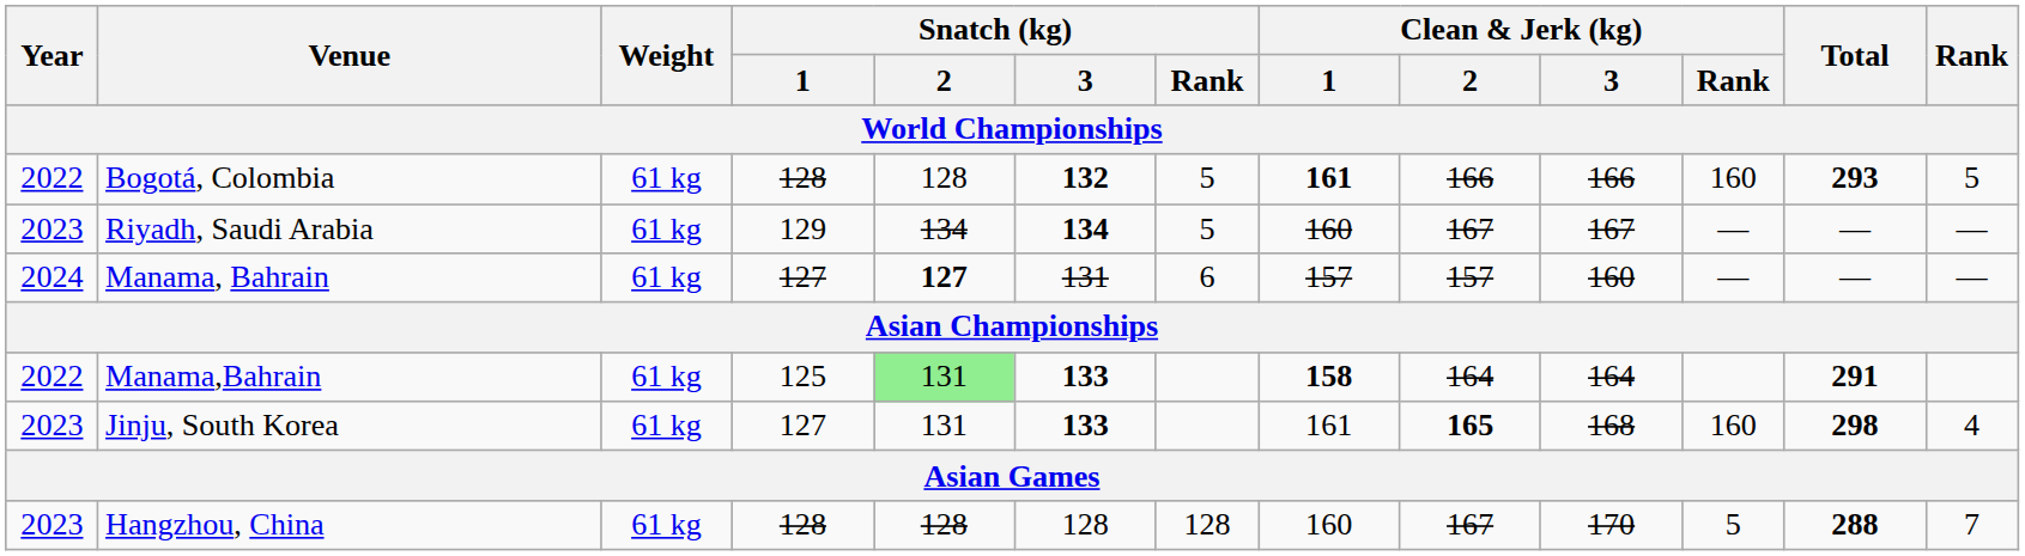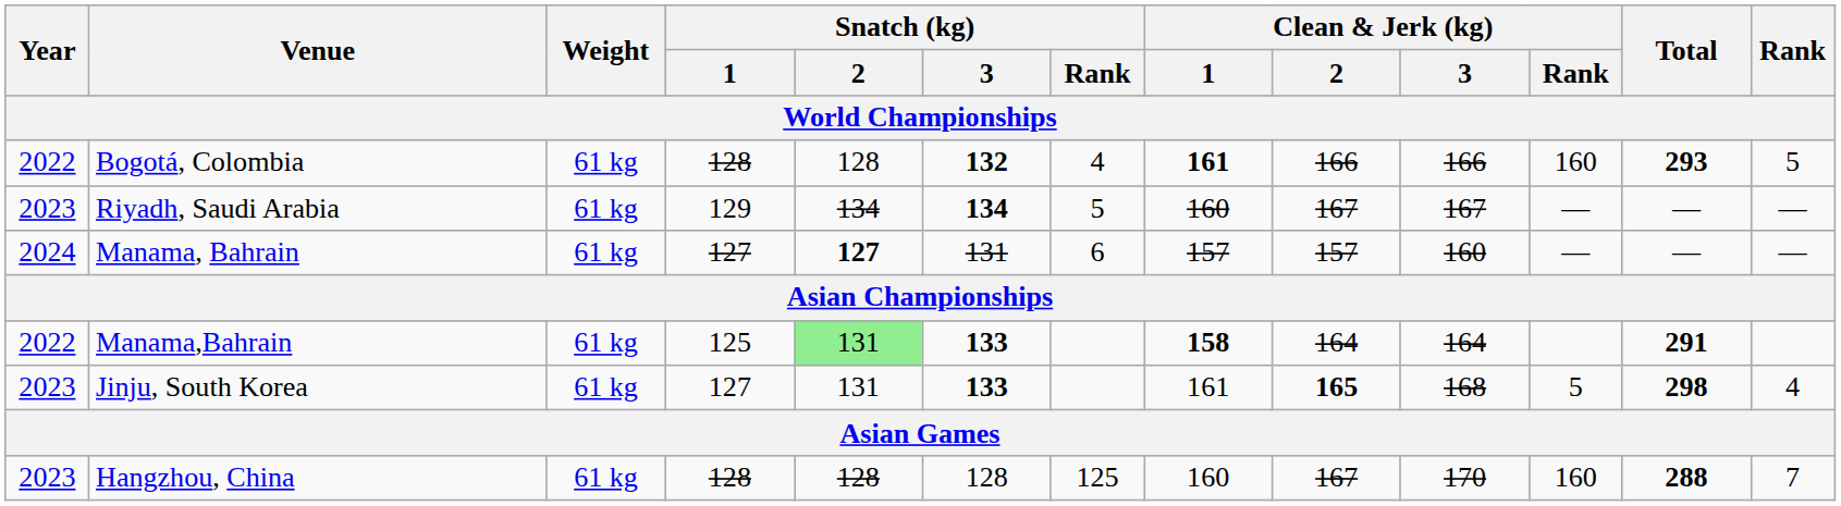Bogotá, Colombia | Snatch (kg) / Rank: 5 -> 4
Jinju, South Korea | Clean & Jerk (kg) / Rank: 160 -> 5
Hangzhou, China | Snatch (kg) / Rank: 128 -> 125
Hangzhou, China | Clean & Jerk (kg) / Rank: 5 -> 160
